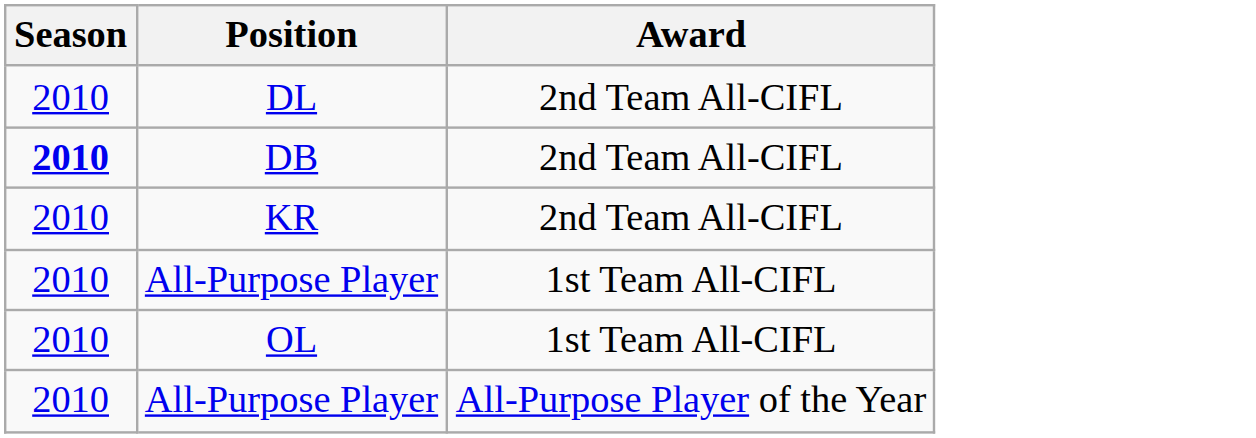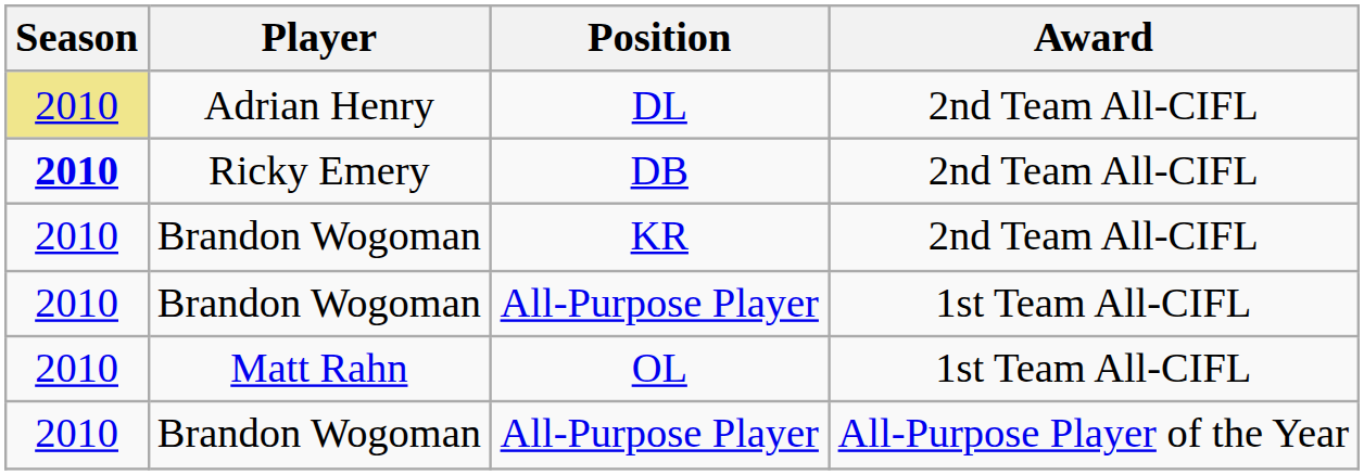+ column: Player | Adrian Henry | Ricky Emery | Brandon Wogoman | Brandon Wogoman | Matt Rahn | Brandon Wogoman
DL | Season: no background -> khaki background
